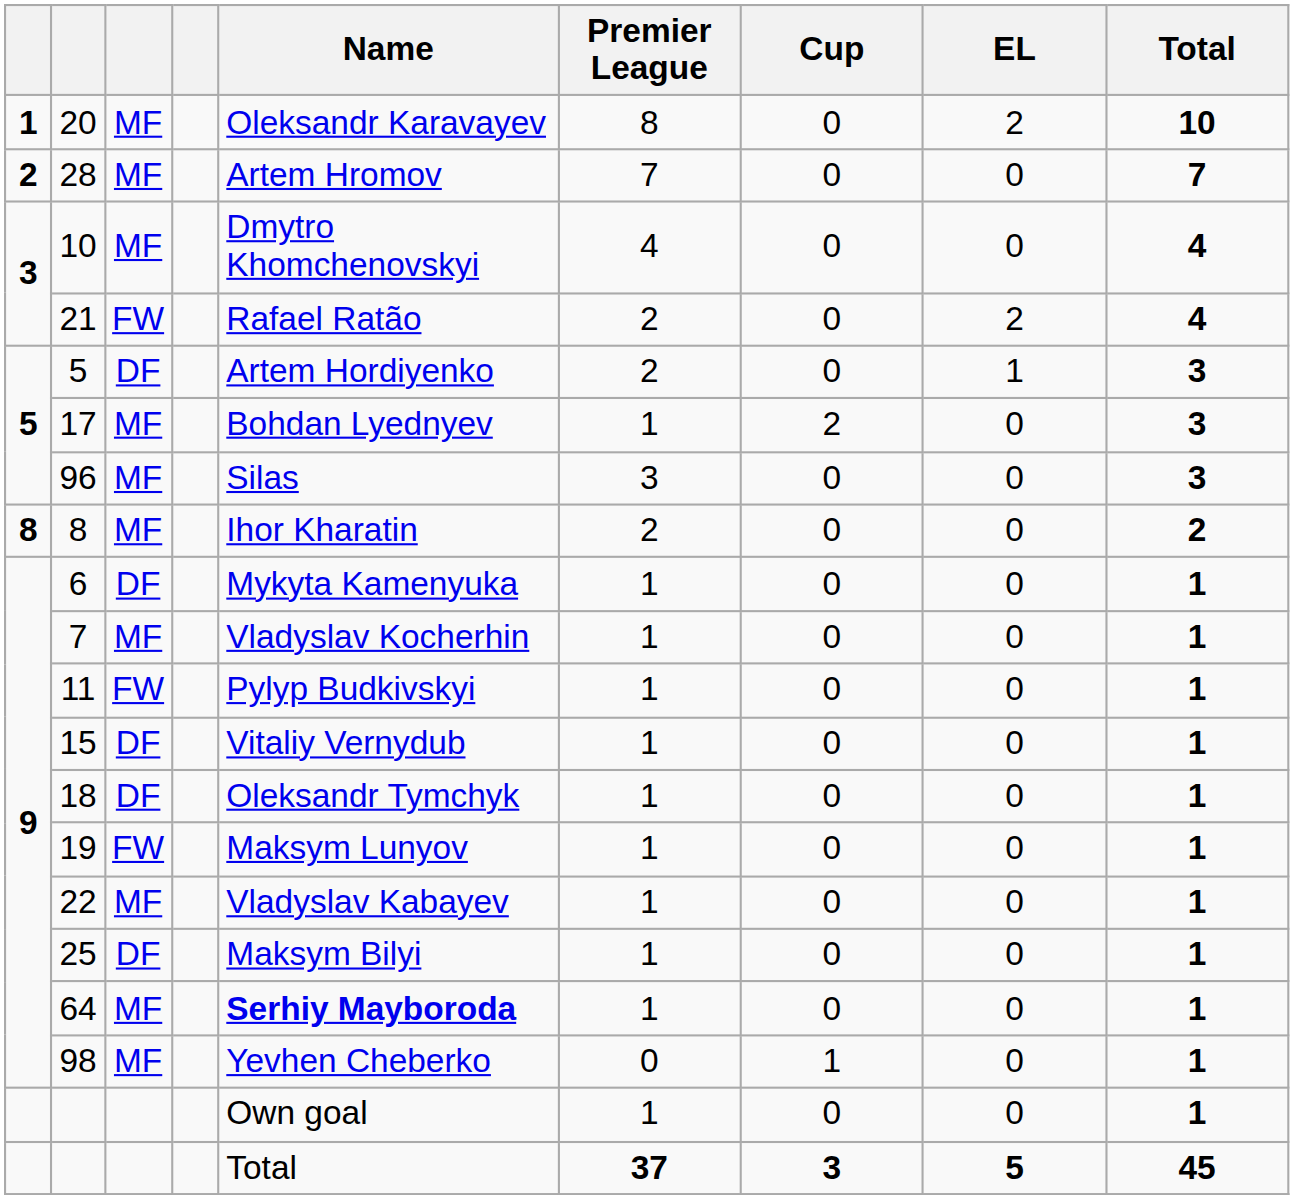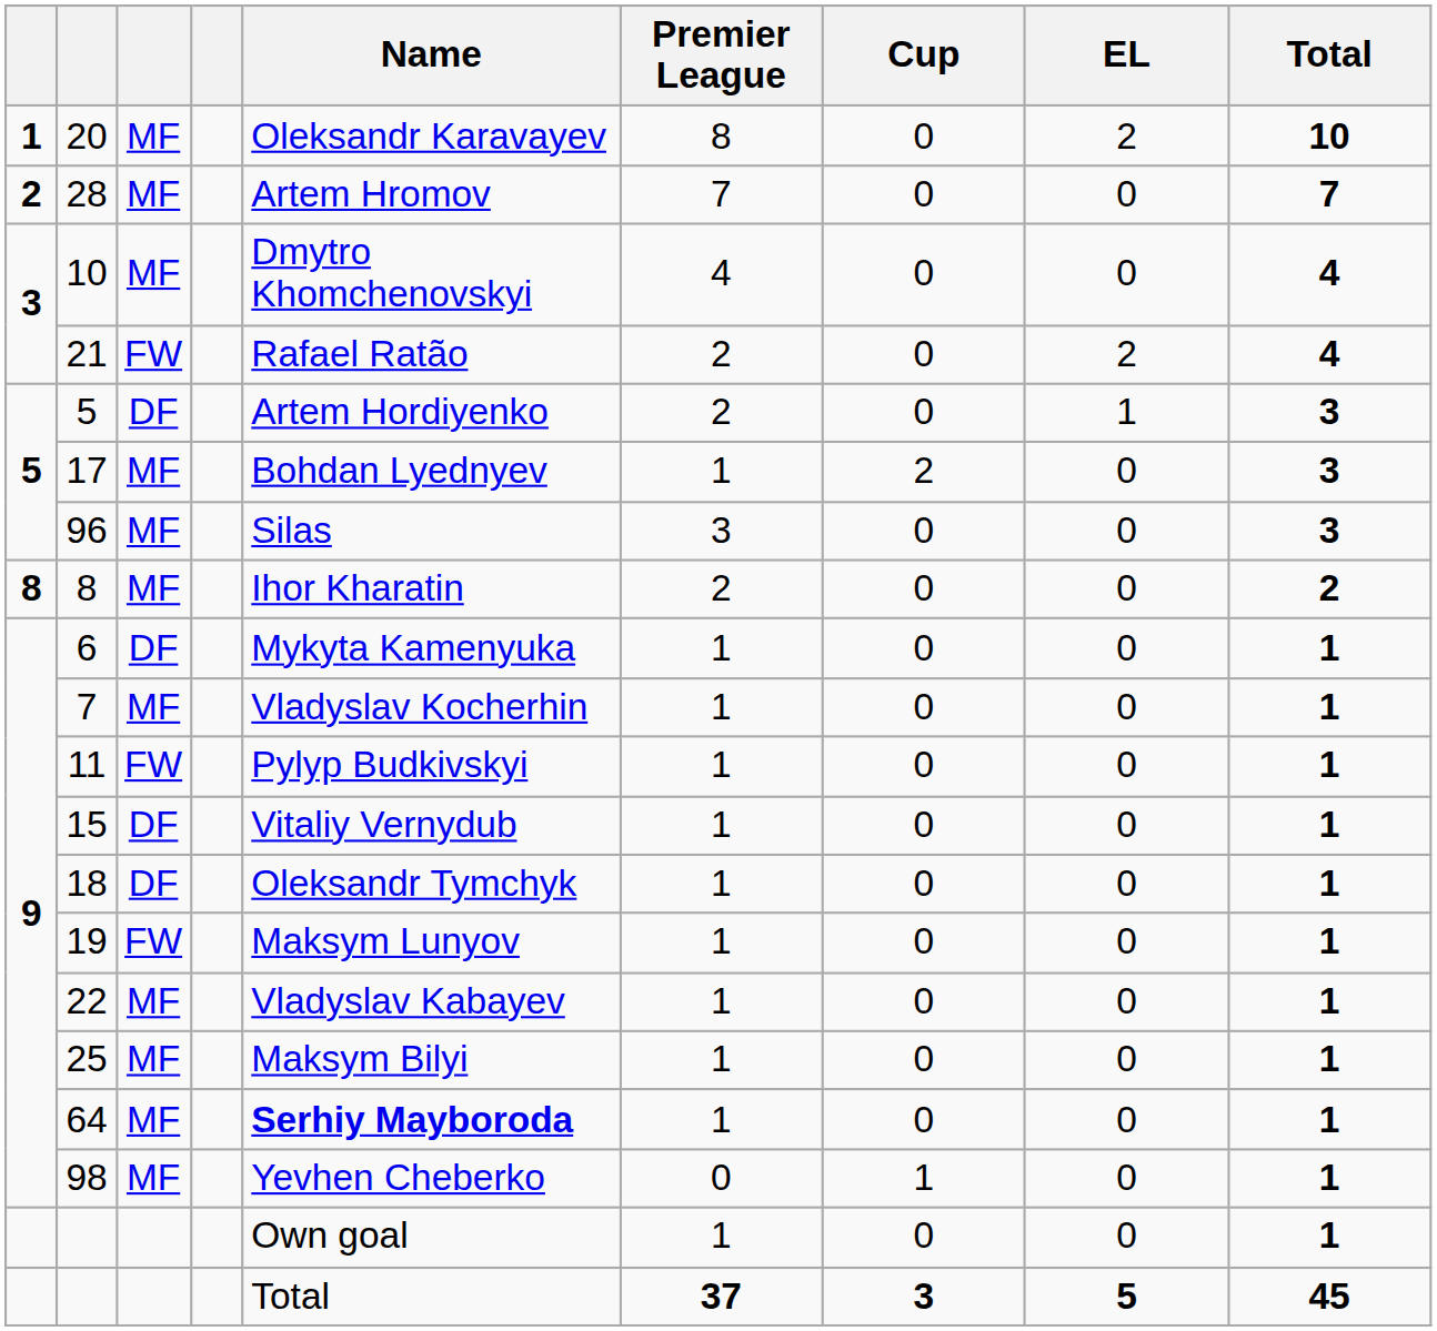25 | column 3: DF -> MF
